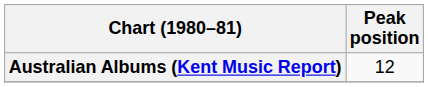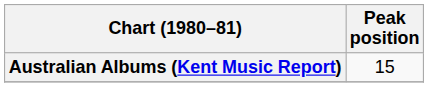Australian Albums (Kent Music Report) | Peak position: 12 -> 15
